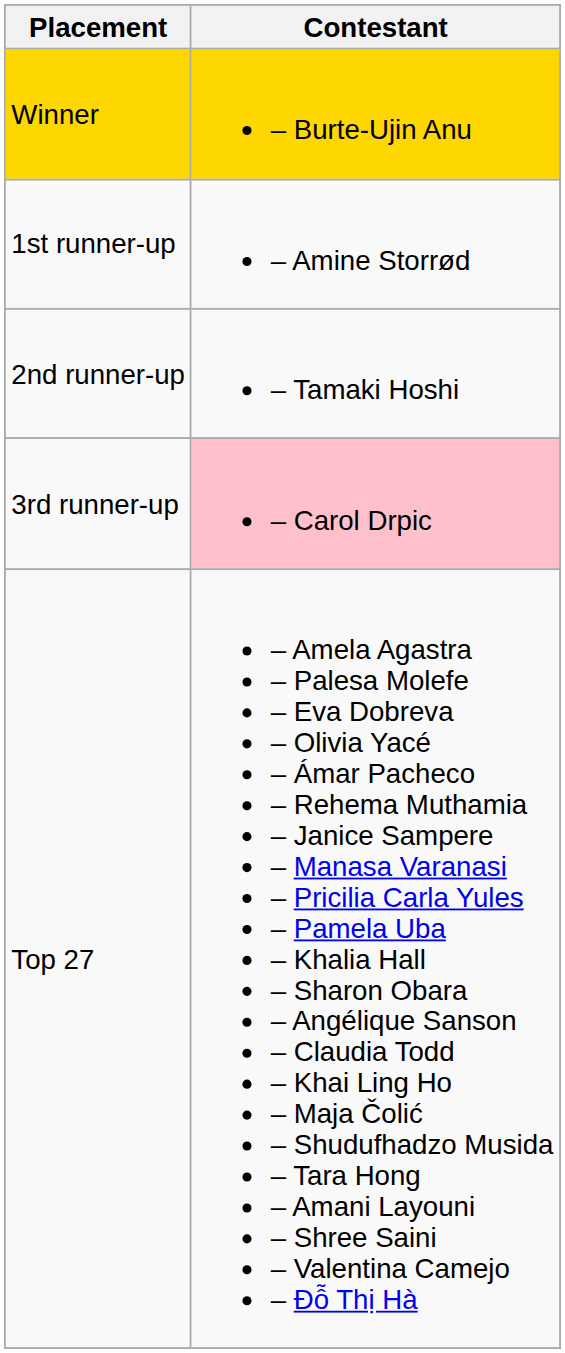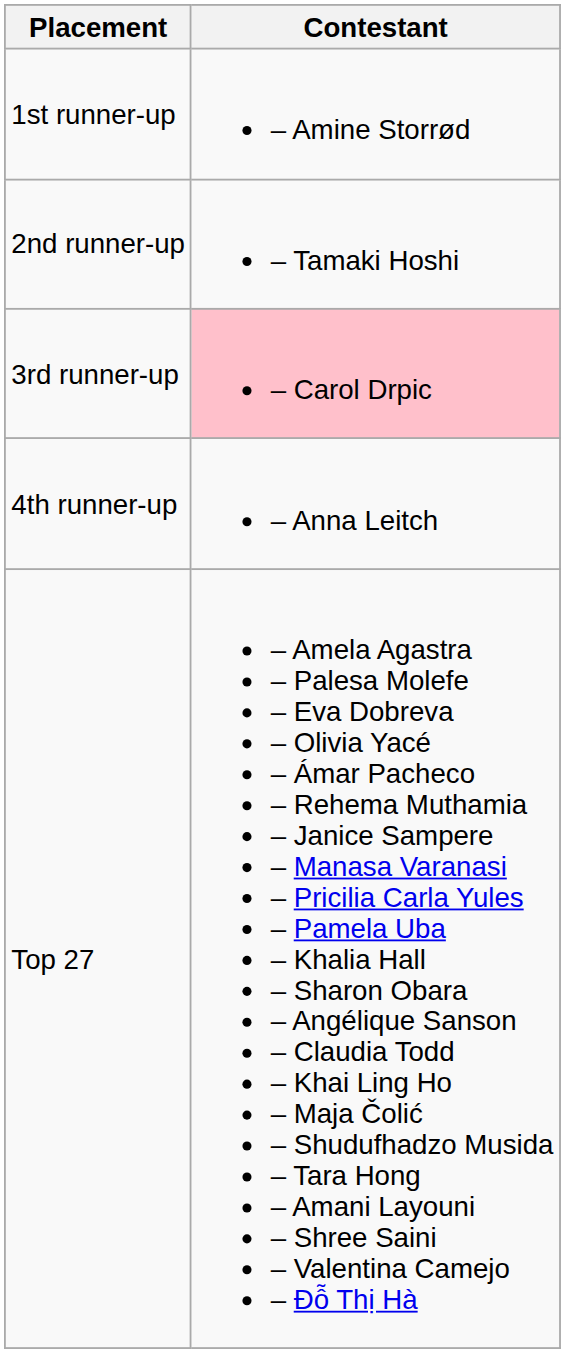- row: Winner | – Burte-Ujin Anu
+ row: 4th runner-up | – Anna Leitch
